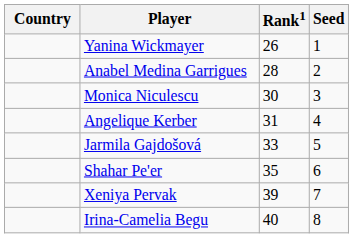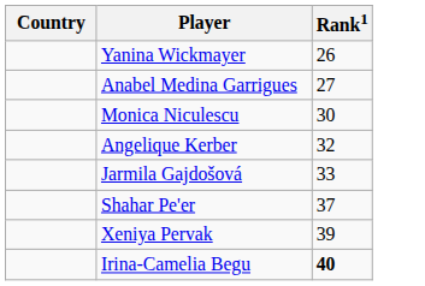- column: Seed | 1 | 2 | 3 | 4 | 5 | 6 | 7 | 8
Anabel Medina Garrigues | Rank1: 28 -> 27
Angelique Kerber | Rank1: 31 -> 32
Shahar Pe'er | Rank1: 35 -> 37
Irina-Camelia Begu | Rank1: normal -> bold
